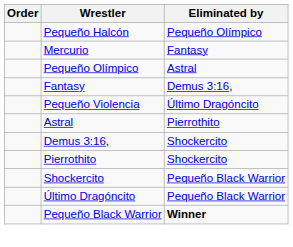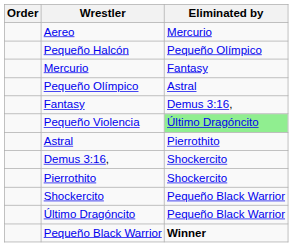+ row: Aereo | Mercurio
Pequeño Violencia | Eliminated by: no background -> lightgreen background
